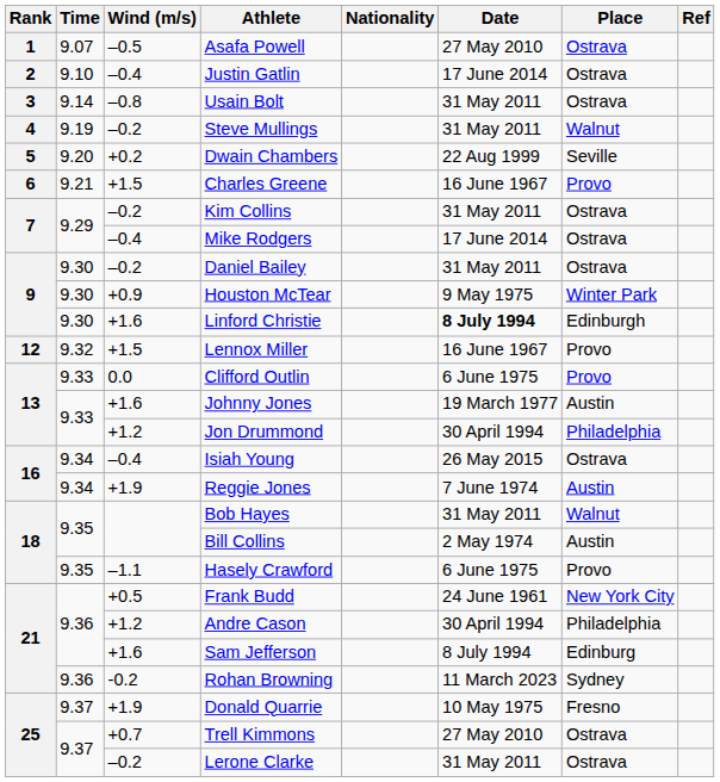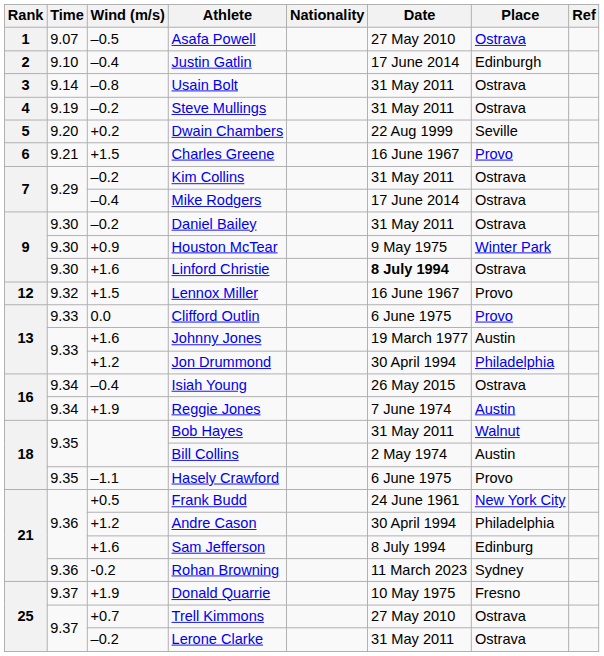Justin Gatlin | Place: Ostrava -> Edinburgh
Steve Mullings | Place: Walnut -> Ostrava
Linford Christie | Place: Edinburgh -> Ostrava
